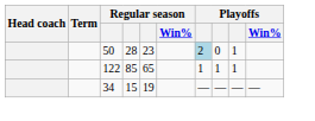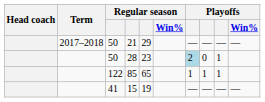+ row: 2017–2018 | 50 | 21 | 29 | — | — | — | —
15 | column 3: 34 -> 41
